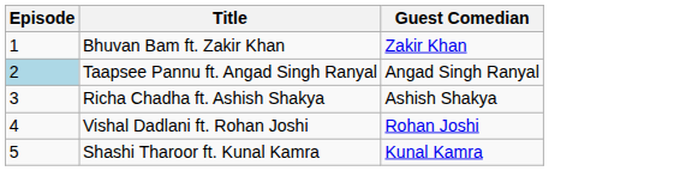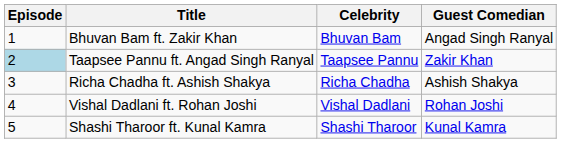+ column: Celebrity | Bhuvan Bam | Taapsee Pannu | Richa Chadha | Vishal Dadlani | Shashi Tharoor
Bhuvan Bam ft. Zakir Khan | Guest Comedian: Zakir Khan -> Angad Singh Ranyal
Taapsee Pannu ft. Angad Singh Ranyal | Guest Comedian: Angad Singh Ranyal -> Zakir Khan
